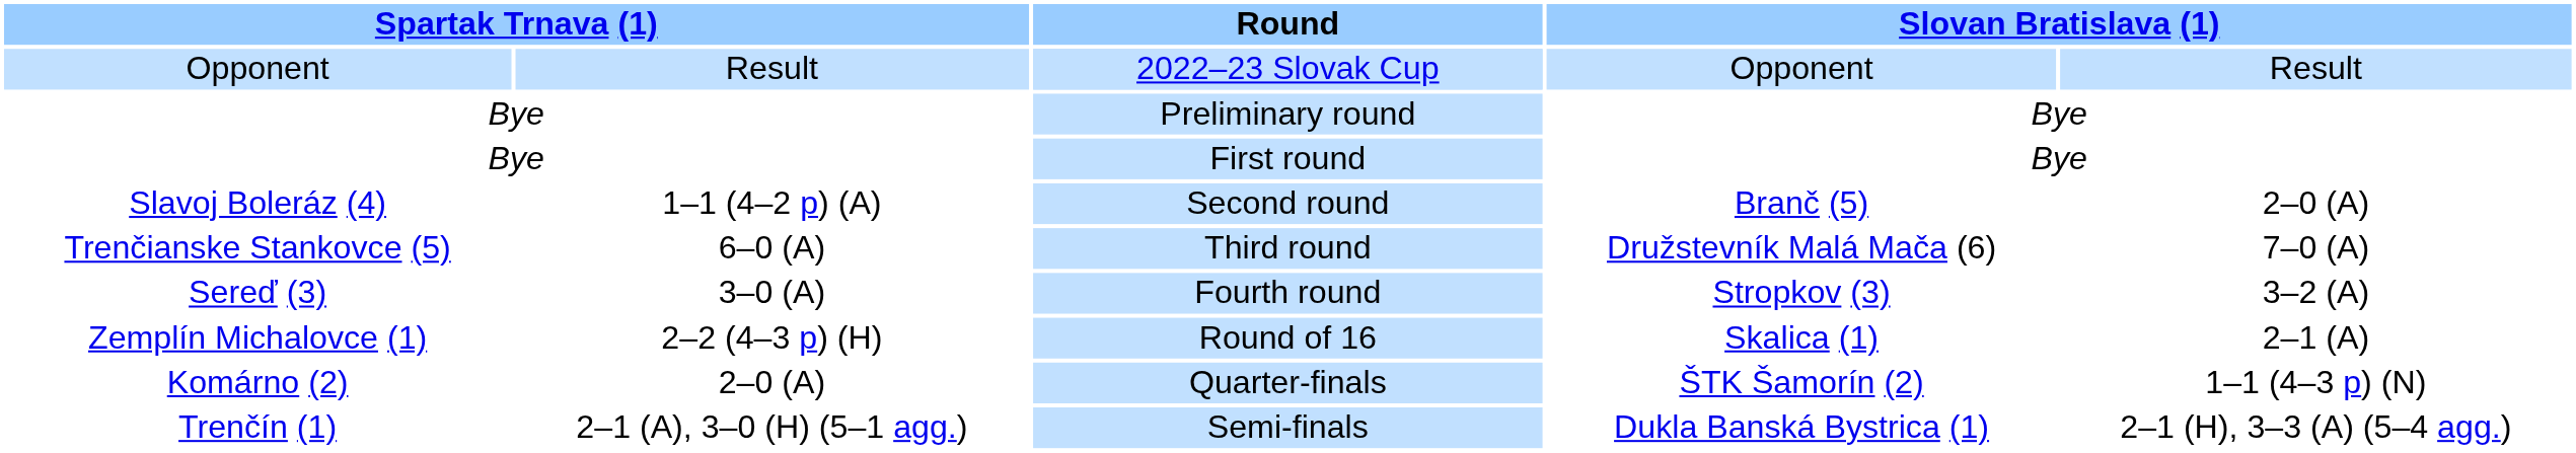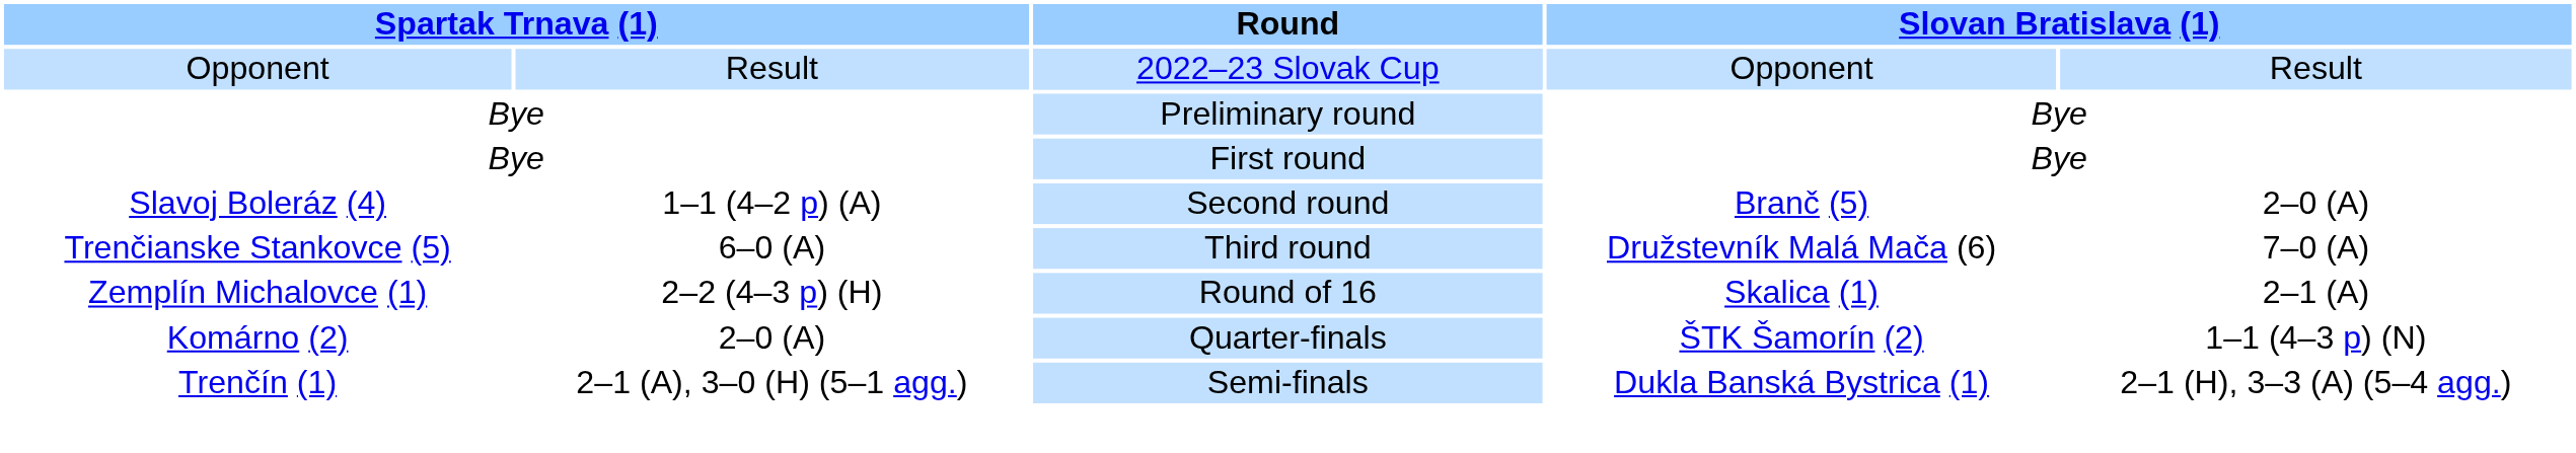- row: Sereď (3) | 3–0 (A) | Fourth round | Stropkov (3) | 3–2 (A)
